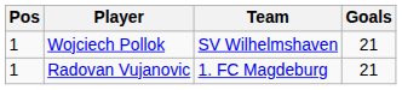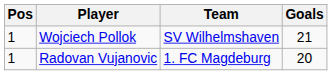Radovan Vujanovic | Goals: 21 -> 20
